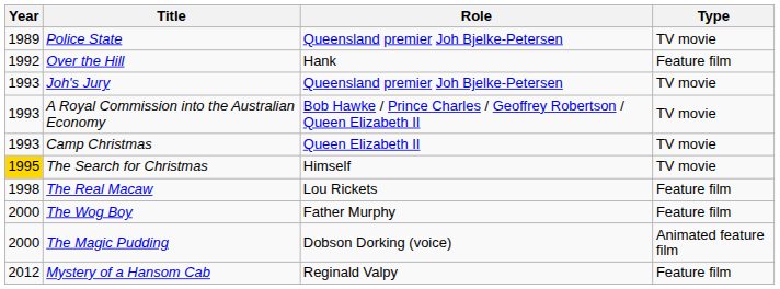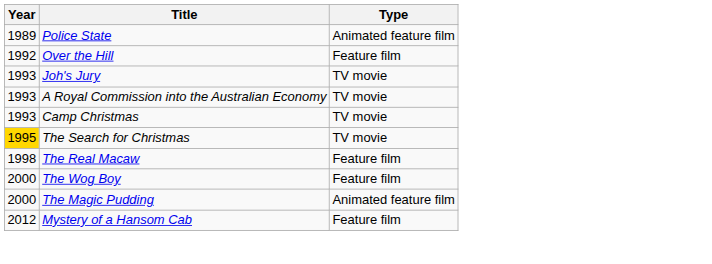- column: Role | Queensland premier Joh Bjelke-Petersen | Hank | Queensland premier Joh Bjelke-Petersen | Bob Hawke / Prince Charles / Geoffrey Robertson / Queen Elizabeth II | Queen Elizabeth II | Himself | Lou Rickets | Father Murphy | Dobson Dorking (voice) | Reginald Valpy
Police State | Type: TV movie -> Animated feature film
